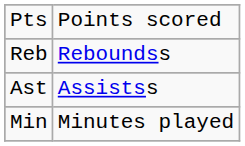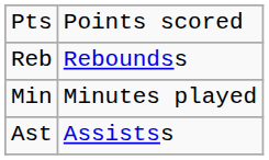rows swapped: Ast <-> Min
